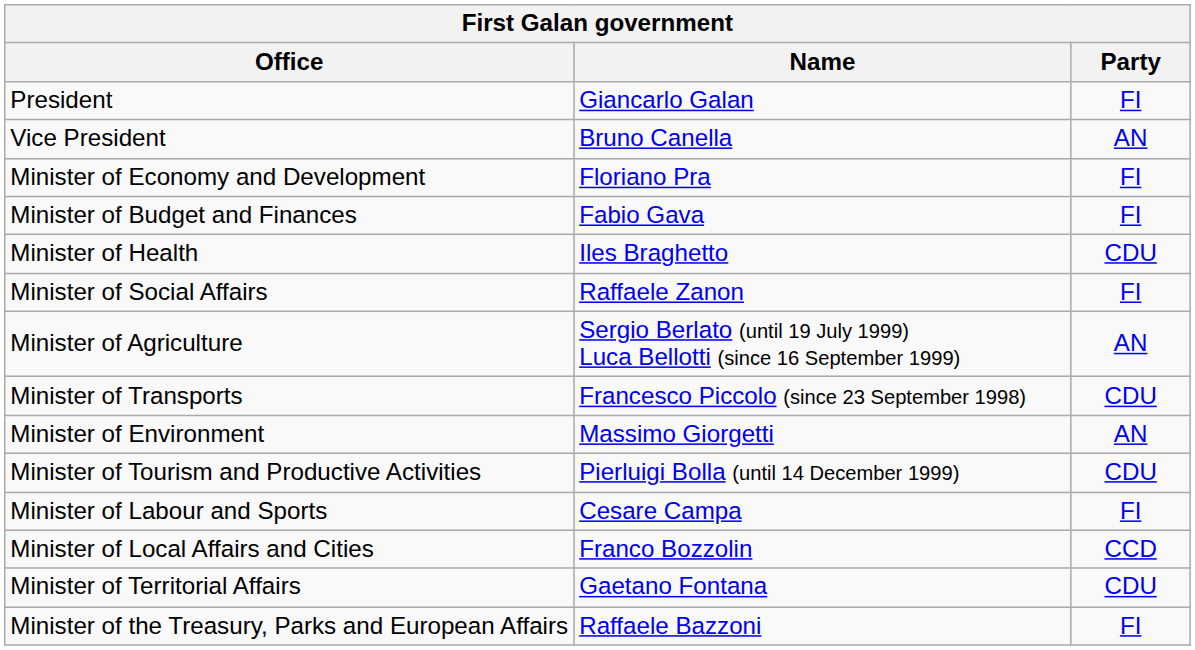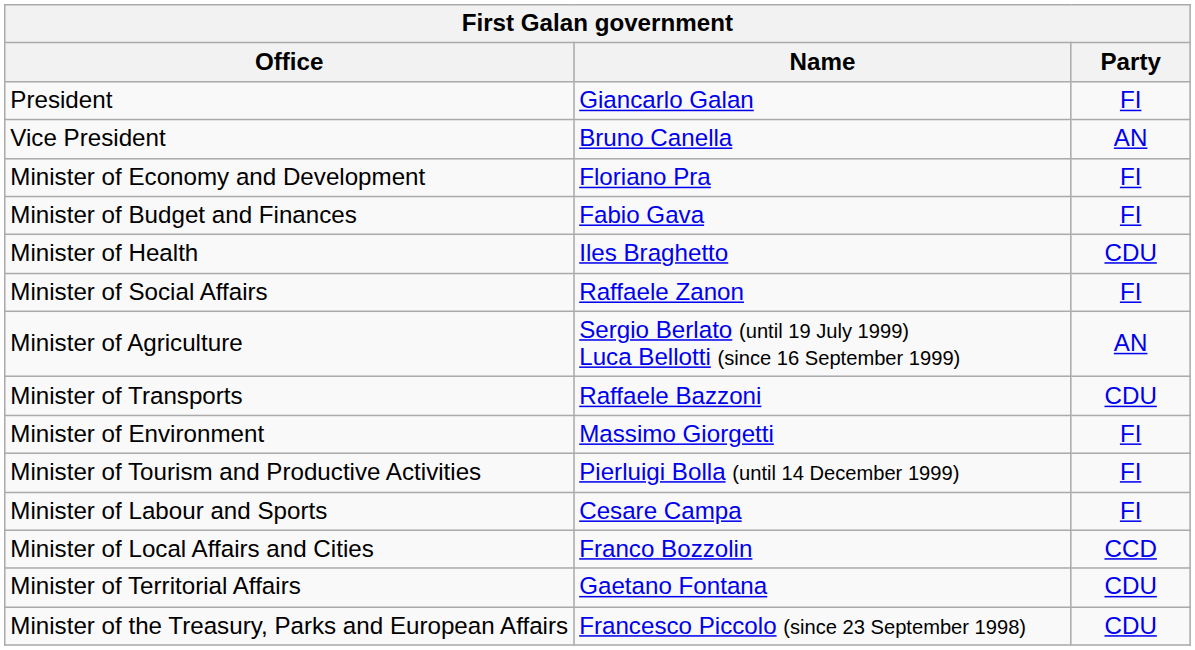Minister of Transports | Name: Francesco Piccolo (since 23 September 1998) -> Raffaele Bazzoni
Minister of Environment | Party: AN -> FI
Minister of Tourism and Productive Activities | Party: CDU -> FI
Minister of the Treasury, Parks and European Affairs | Name: Raffaele Bazzoni -> Francesco Piccolo (since 23 September 1998)
Minister of the Treasury, Parks and European Affairs | Party: FI -> CDU
